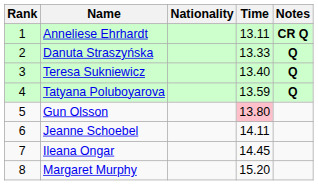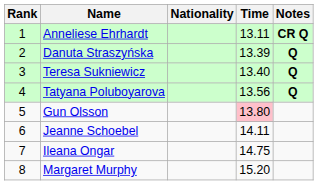Danuta Straszyńska | Time: 13.33 -> 13.39
Tatyana Poluboyarova | Time: 13.59 -> 13.56
Ileana Ongar | Time: 14.45 -> 14.75
